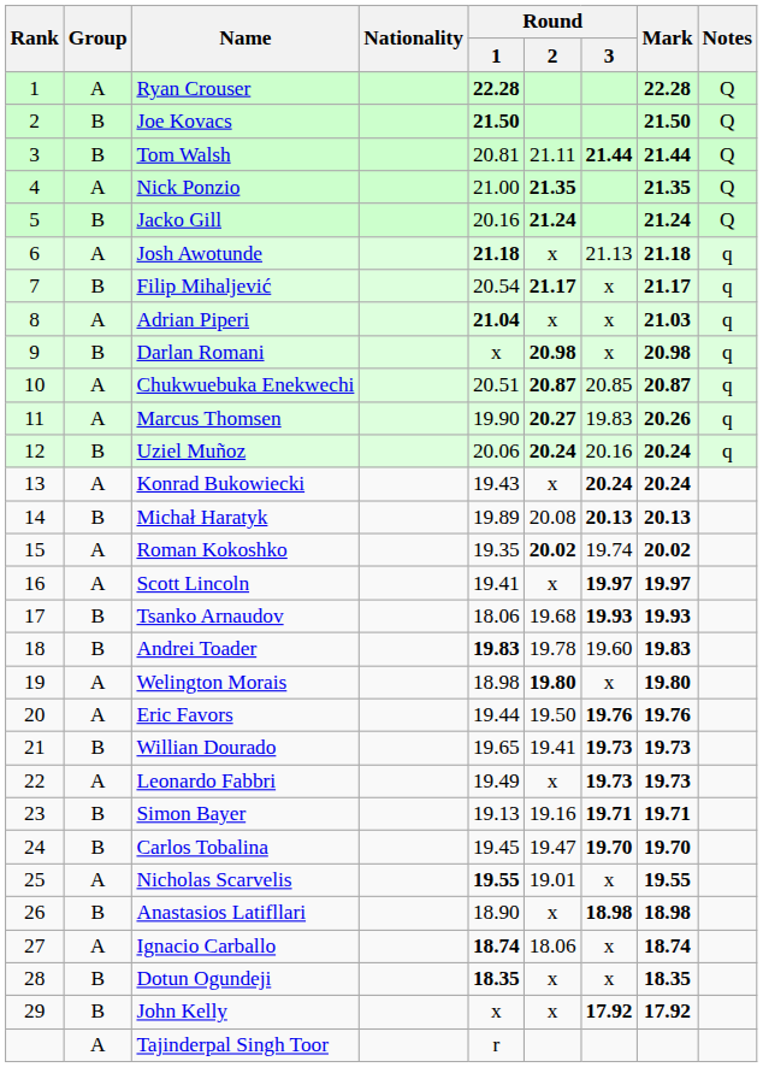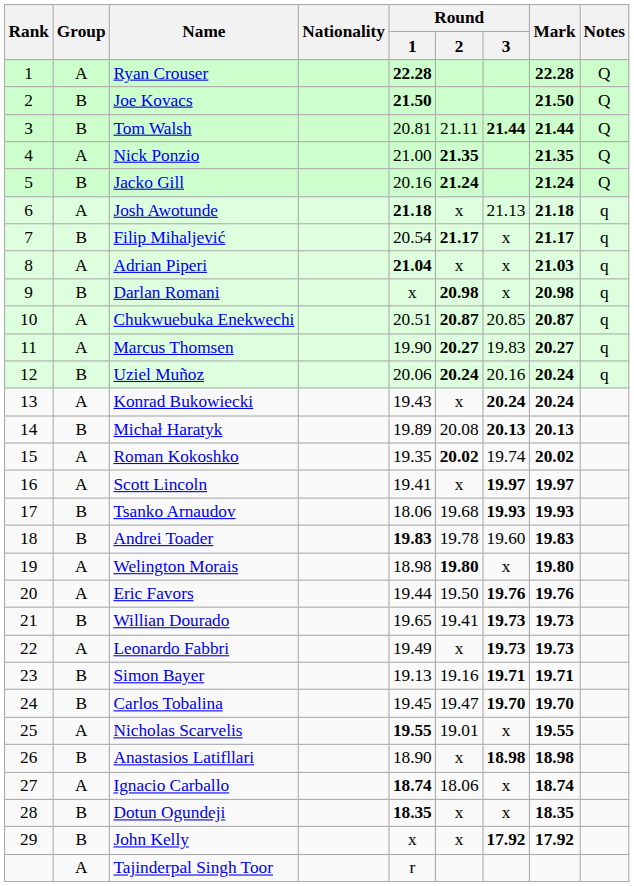Marcus Thomsen | Mark: 20.26 -> 20.27
